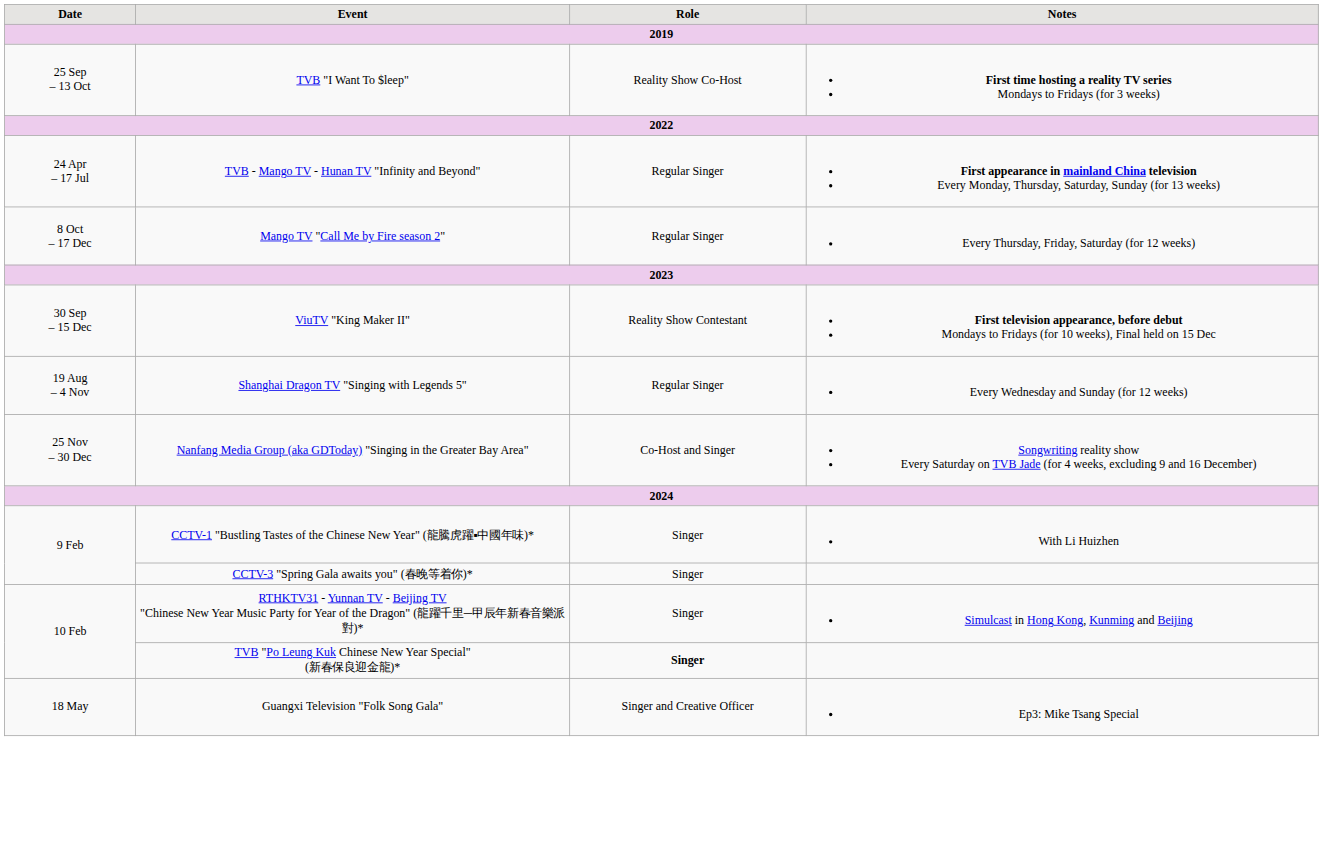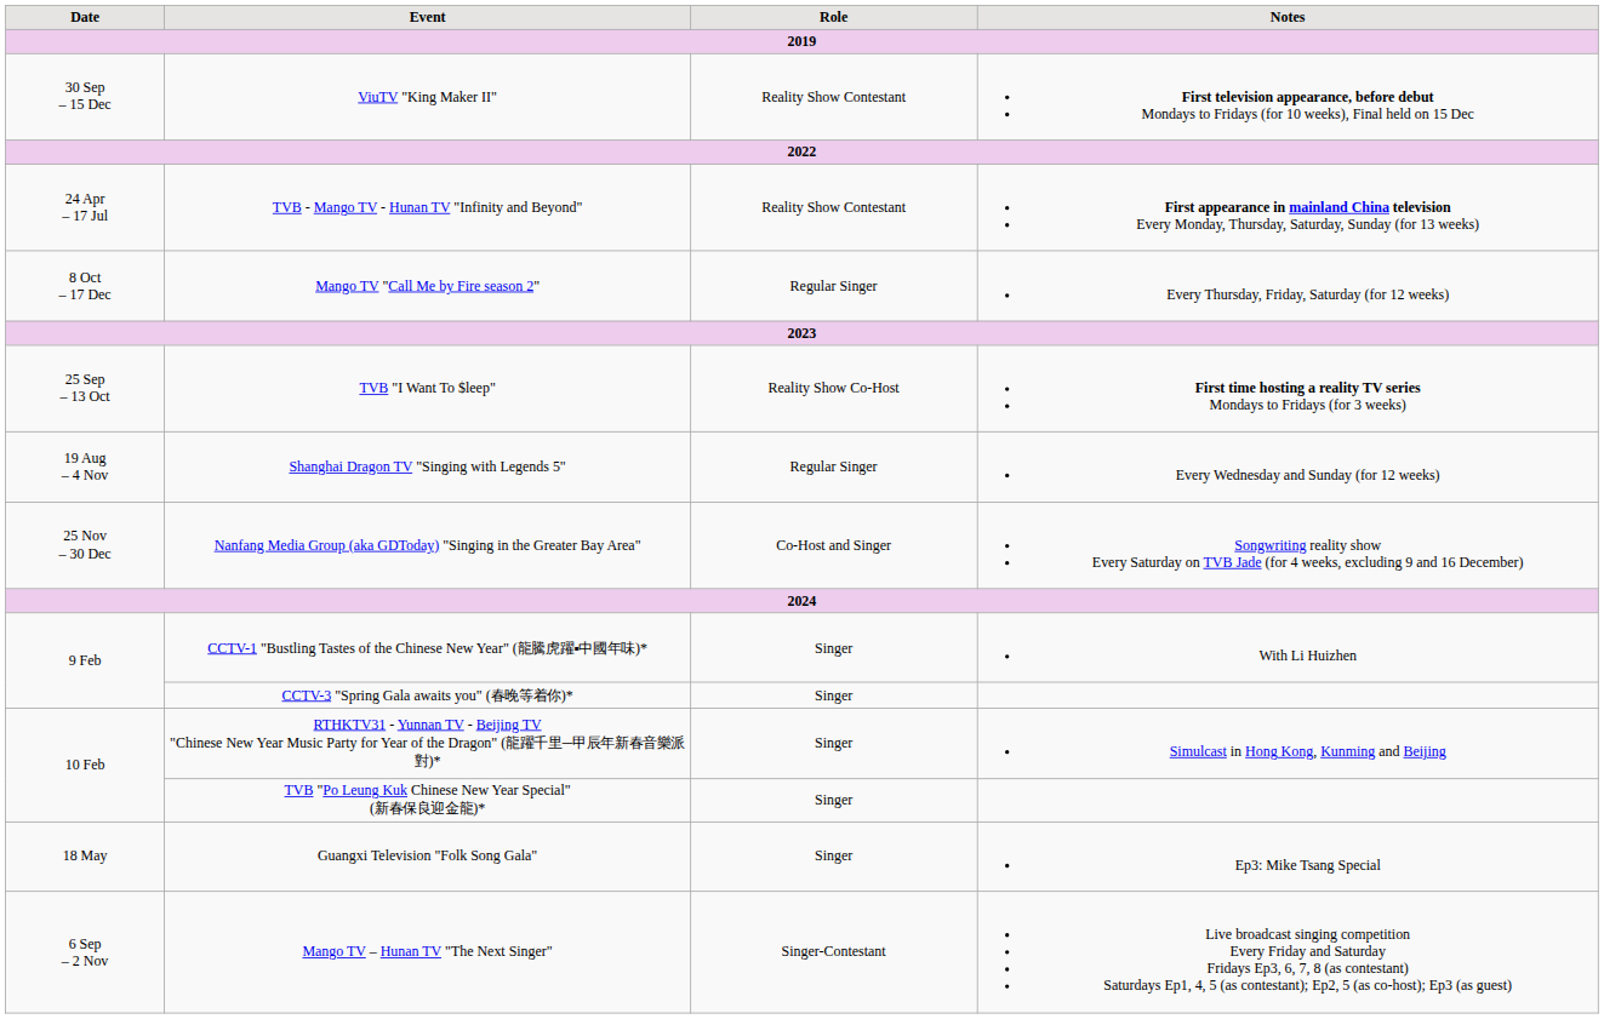rows swapped: ViuTV "King Maker II" <-> TVB "I Want To $leep"
TVB - Mango TV - Hunan TV "Infinity and Beyond" | column 3: Regular Singer -> Reality Show Contestant
TVB "Po Leung Kuk Chinese New Year Special" (新春保良迎金龍)* | column 3: bold -> normal
Guangxi Television "Folk Song Gala" | column 3: Singer and Creative Officer -> Singer
+ row: 6 Sep – 2 Nov | Mango TV – Hunan TV "The Next Singer" | Singer-Contestant | Live broadcast singing competition Every Friday and Saturday Fridays Ep3, 6, 7, 8 (as contestant) Saturdays Ep1, 4, 5 (as contestant); Ep2, 5 (as co-host); Ep3 (as guest)
